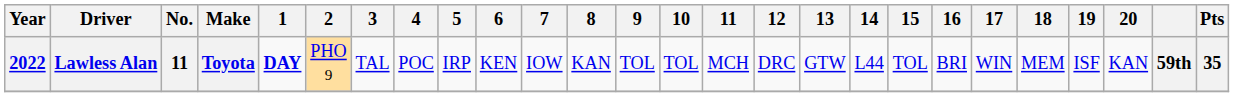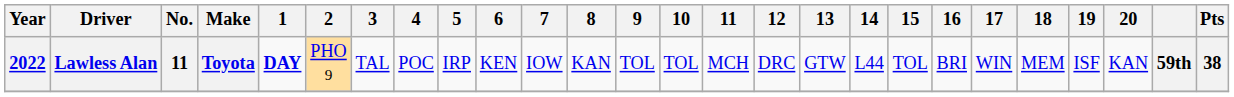Lawless Alan | Pts: 35 -> 38
